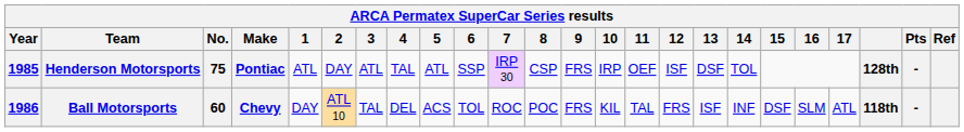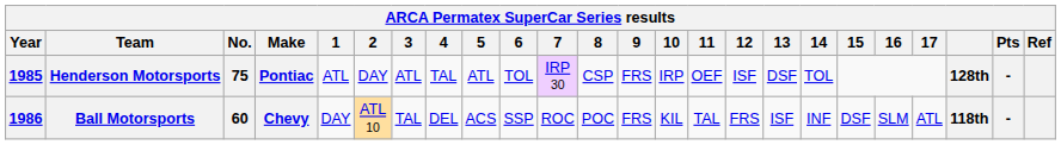Henderson Motorsports | 6: SSP -> TOL
Ball Motorsports | 6: TOL -> SSP
